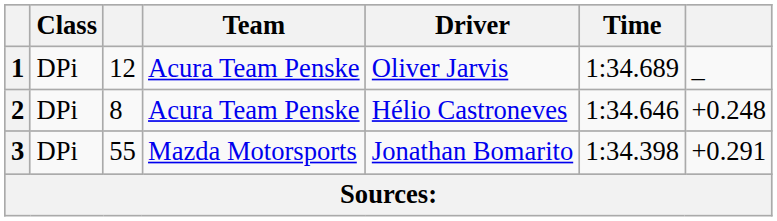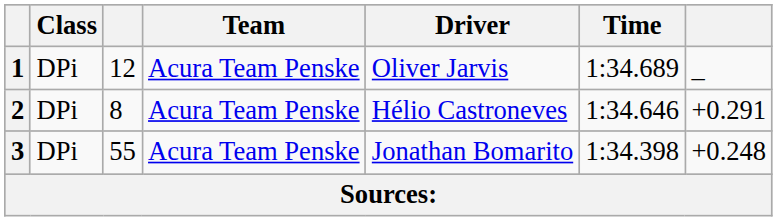2 | column 7: +0.248 -> +0.291
3 | Team: Mazda Motorsports -> Acura Team Penske
3 | column 7: +0.291 -> +0.248
